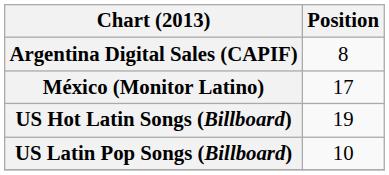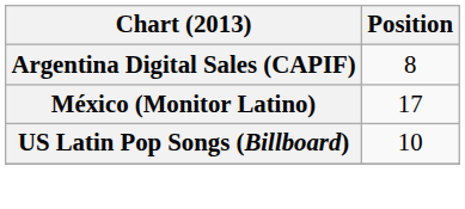- row: US Hot Latin Songs (Billboard) | 19
